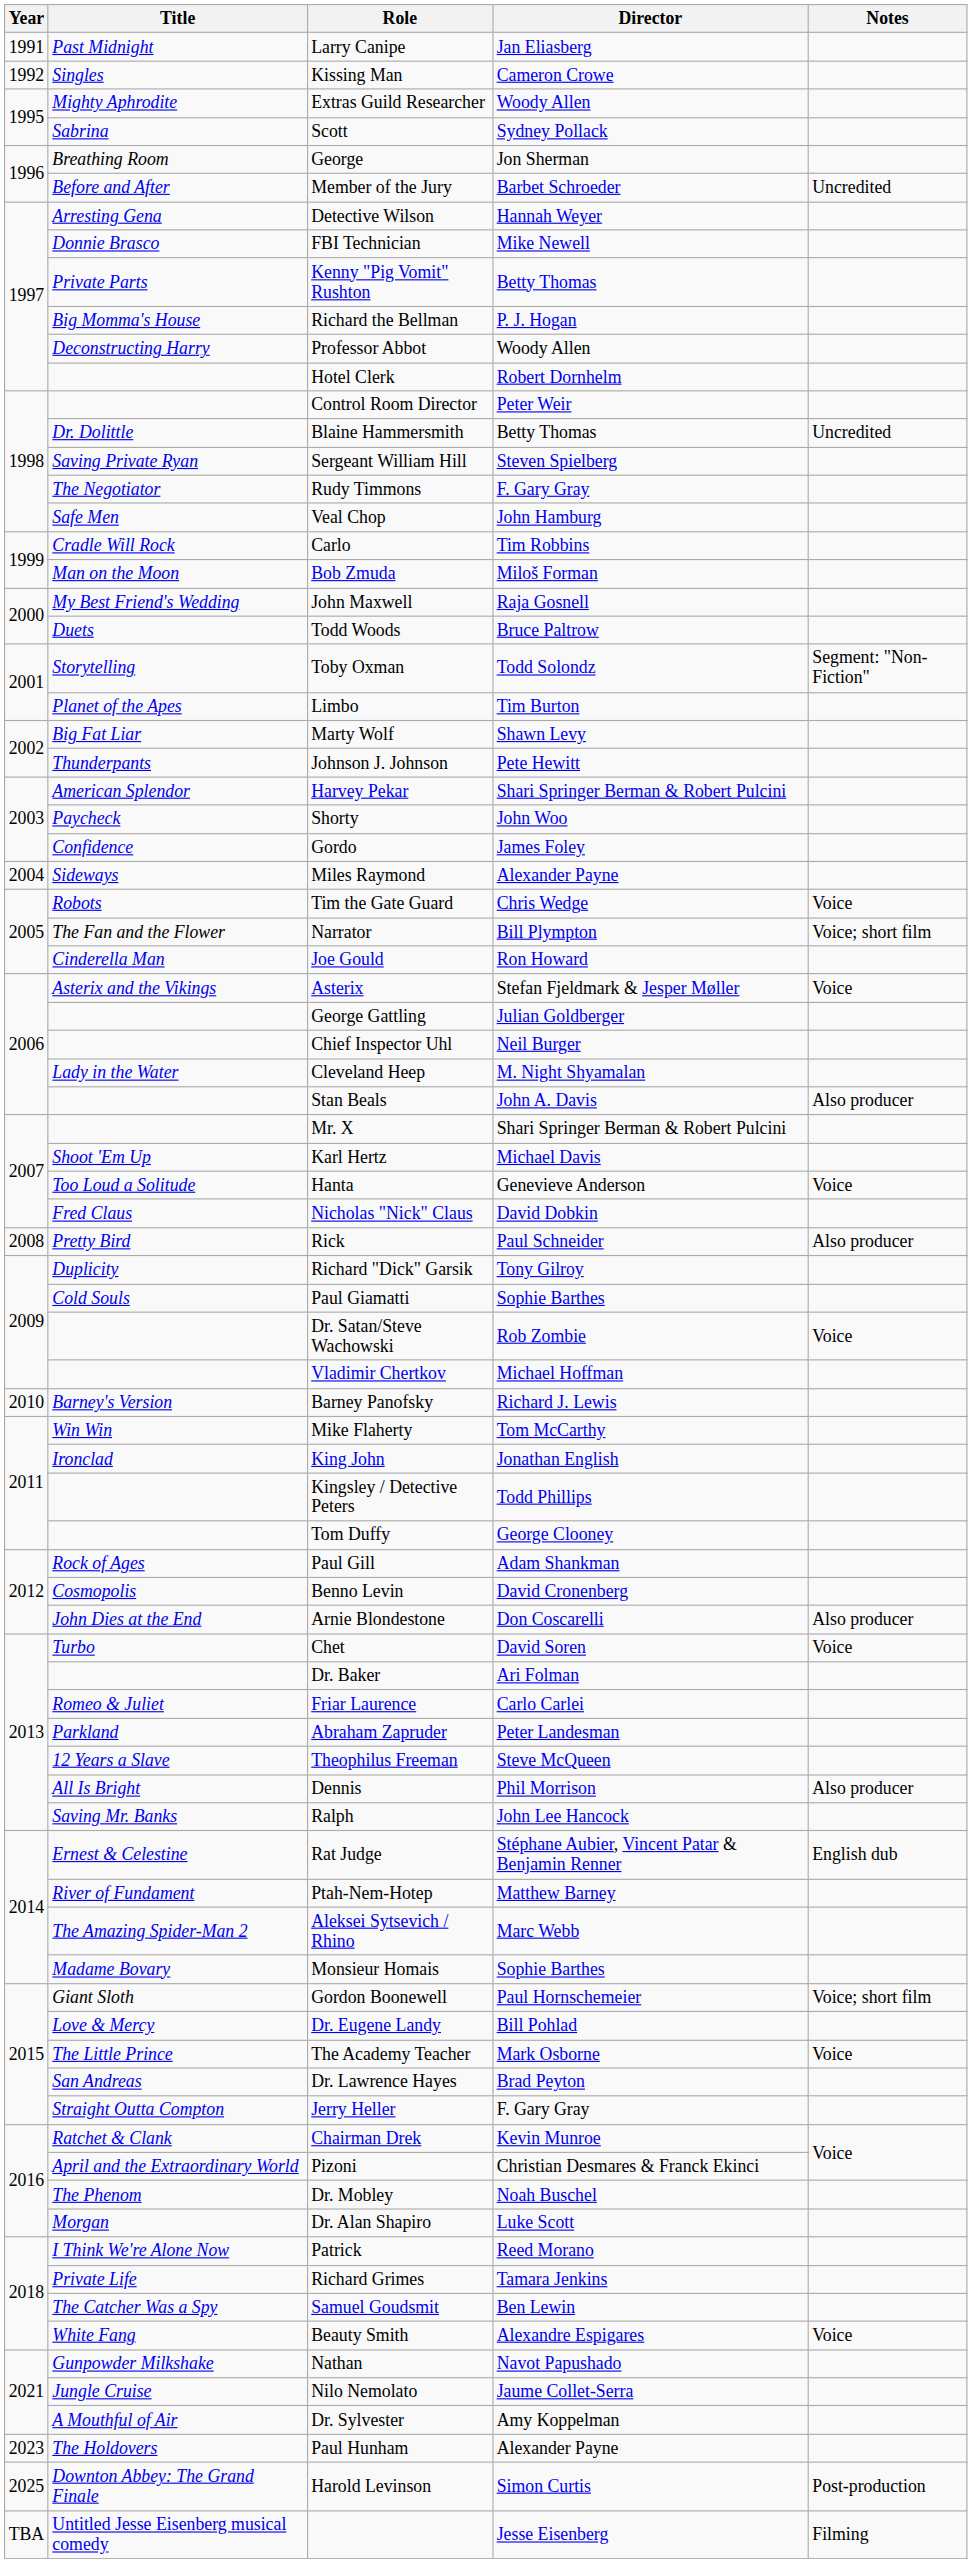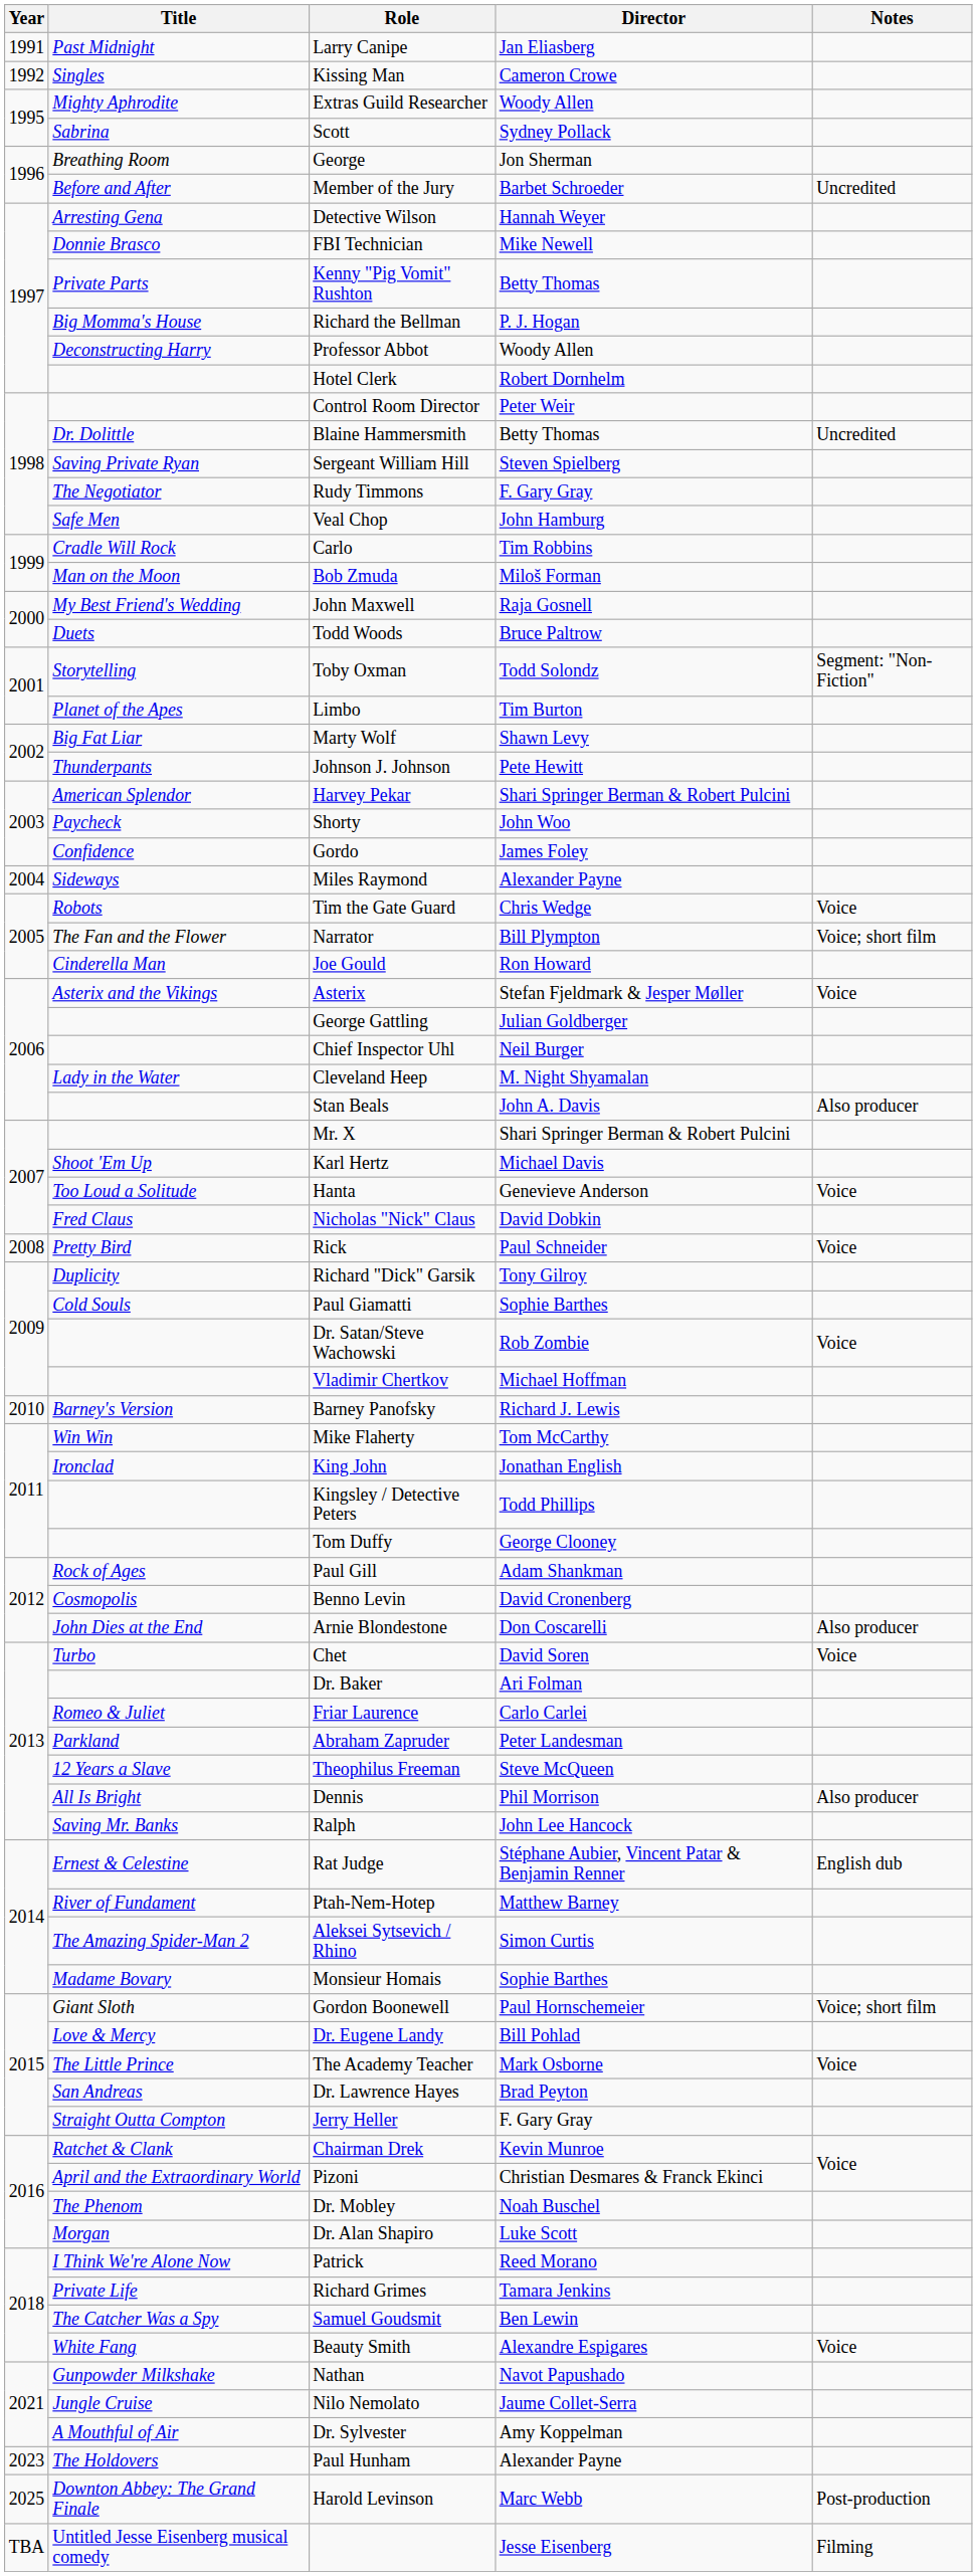Rick | Notes: Also producer -> Voice
Aleksei Sytsevich / Rhino | Director: Marc Webb -> Simon Curtis
Harold Levinson | Director: Simon Curtis -> Marc Webb
